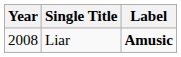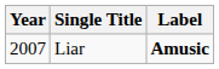Liar | Year: 2008 -> 2007
